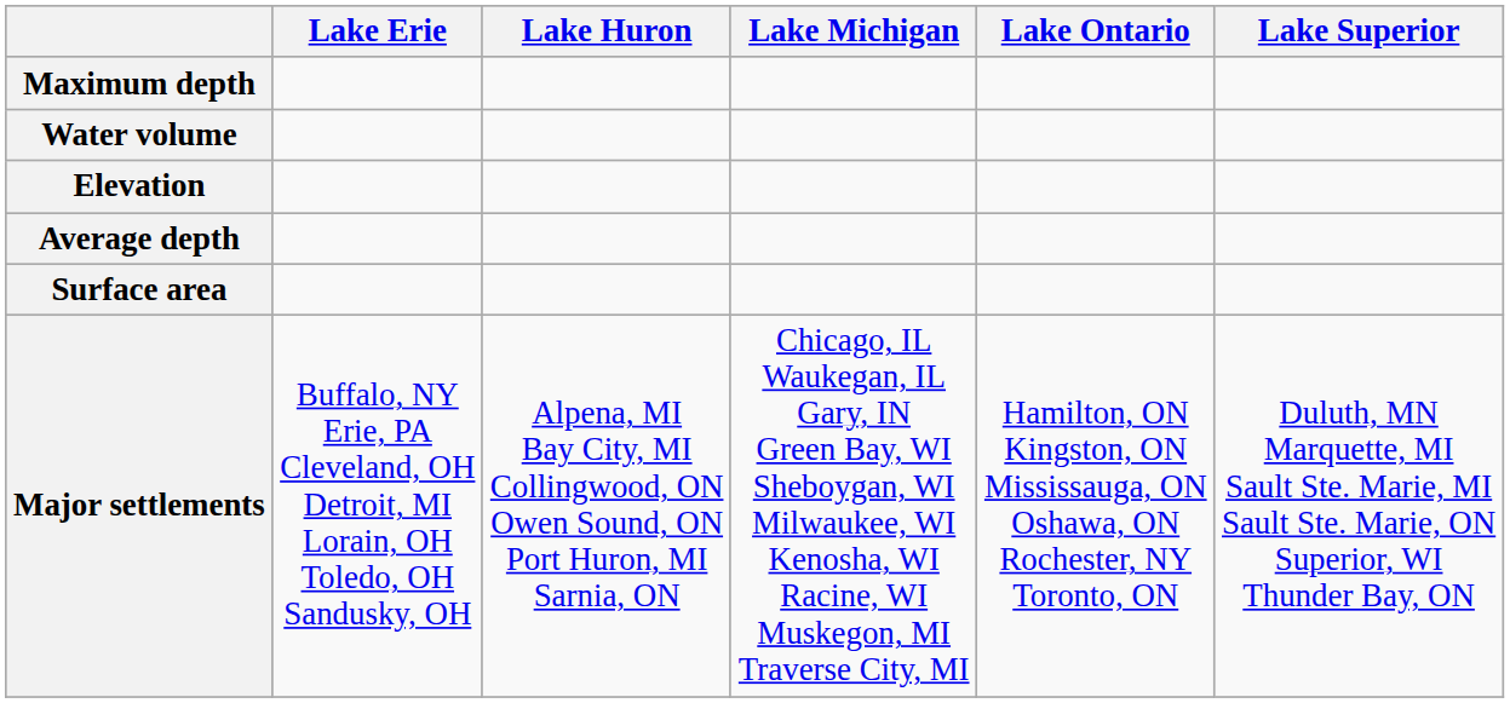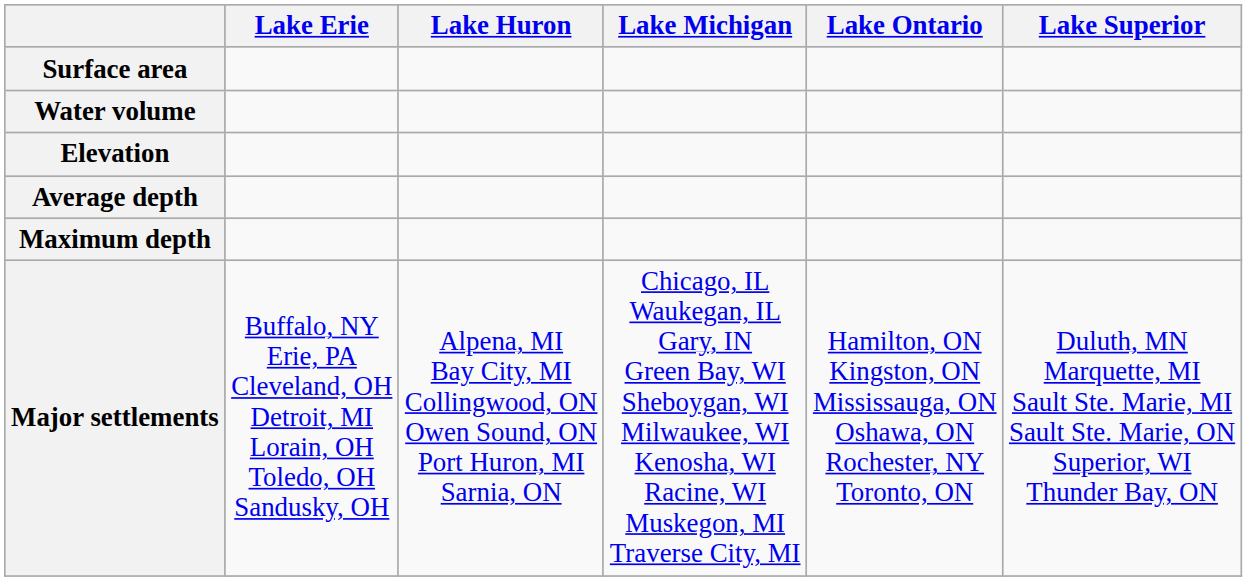rows swapped: Surface area <-> Maximum depth
